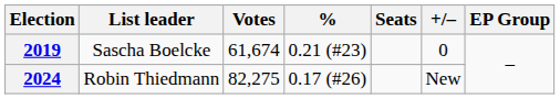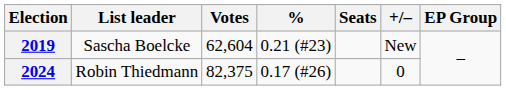2019 | Votes: 61,674 -> 62,604
2019 | +/–: 0 -> New
2024 | Votes: 82,275 -> 82,375
2024 | +/–: New -> 0
